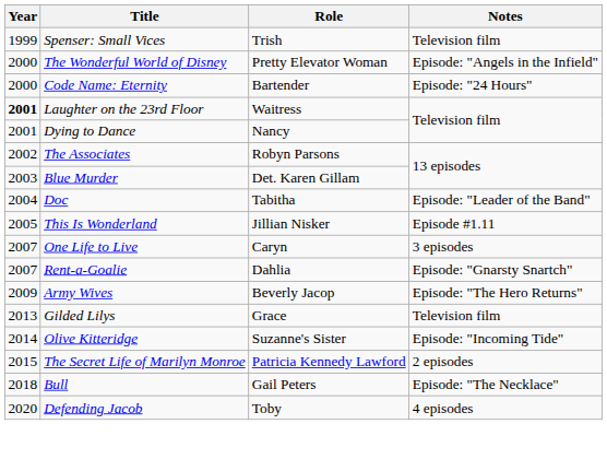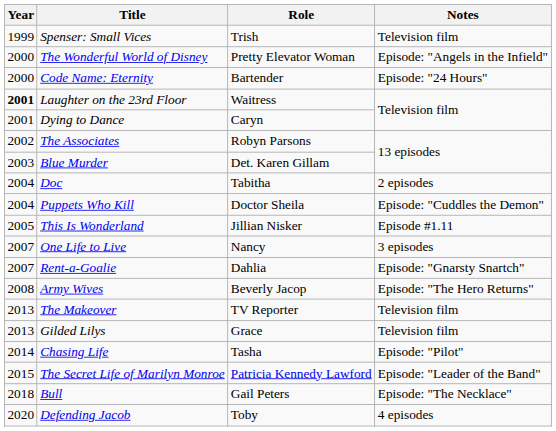Dying to Dance | Role: Nancy -> Caryn
Doc | Notes: Episode: "Leader of the Band" -> 2 episodes
+ row: 2004 | Puppets Who Kill | Doctor Sheila | Episode: "Cuddles the Demon"
One Life to Live | Role: Caryn -> Nancy
Army Wives | Year: 2009 -> 2008
+ row: 2013 | The Makeover | TV Reporter | Television film
+ row: 2014 | Chasing Life | Tasha | Episode: "Pilot"
- row: 2014 | Olive Kitteridge | Suzanne's Sister | Episode: "Incoming Tide"
The Secret Life of Marilyn Monroe | Notes: 2 episodes -> Episode: "Leader of the Band"
